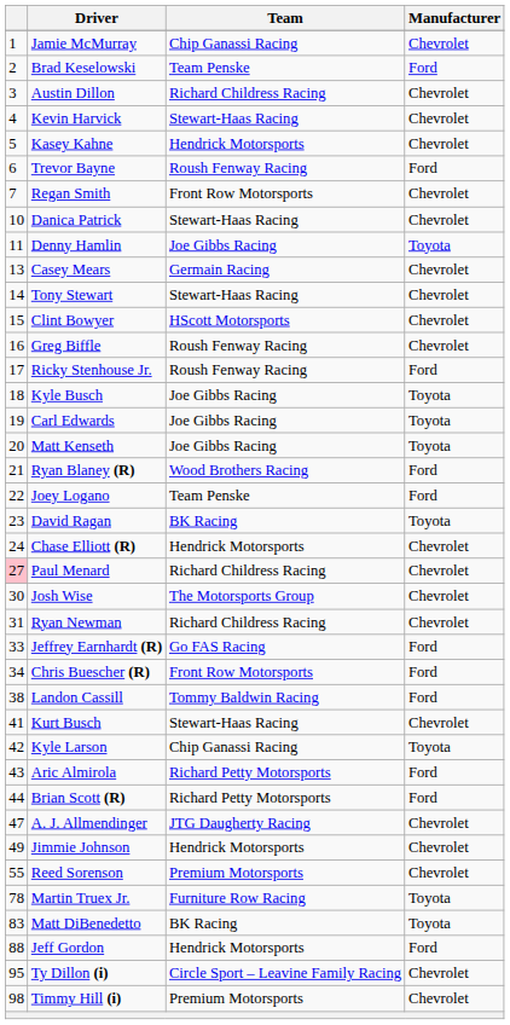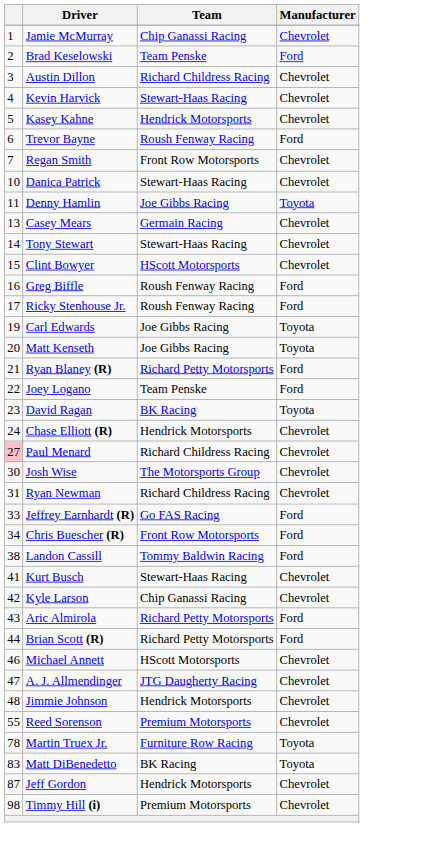Greg Biffle | Manufacturer: Chevrolet -> Ford
- row: 18 | Kyle Busch | Joe Gibbs Racing | Toyota
Ryan Blaney (R) | Team: Wood Brothers Racing -> Richard Petty Motorsports
Kyle Larson | Manufacturer: Toyota -> Chevrolet
+ row: 46 | Michael Annett | HScott Motorsports | Chevrolet
Jimmie Johnson | column 1: 49 -> 48
Jeff Gordon | column 1: 88 -> 87
Jeff Gordon | Manufacturer: Ford -> Chevrolet
- row: 95 | Ty Dillon (i) | Circle Sport – Leavine Family Racing | Chevrolet
